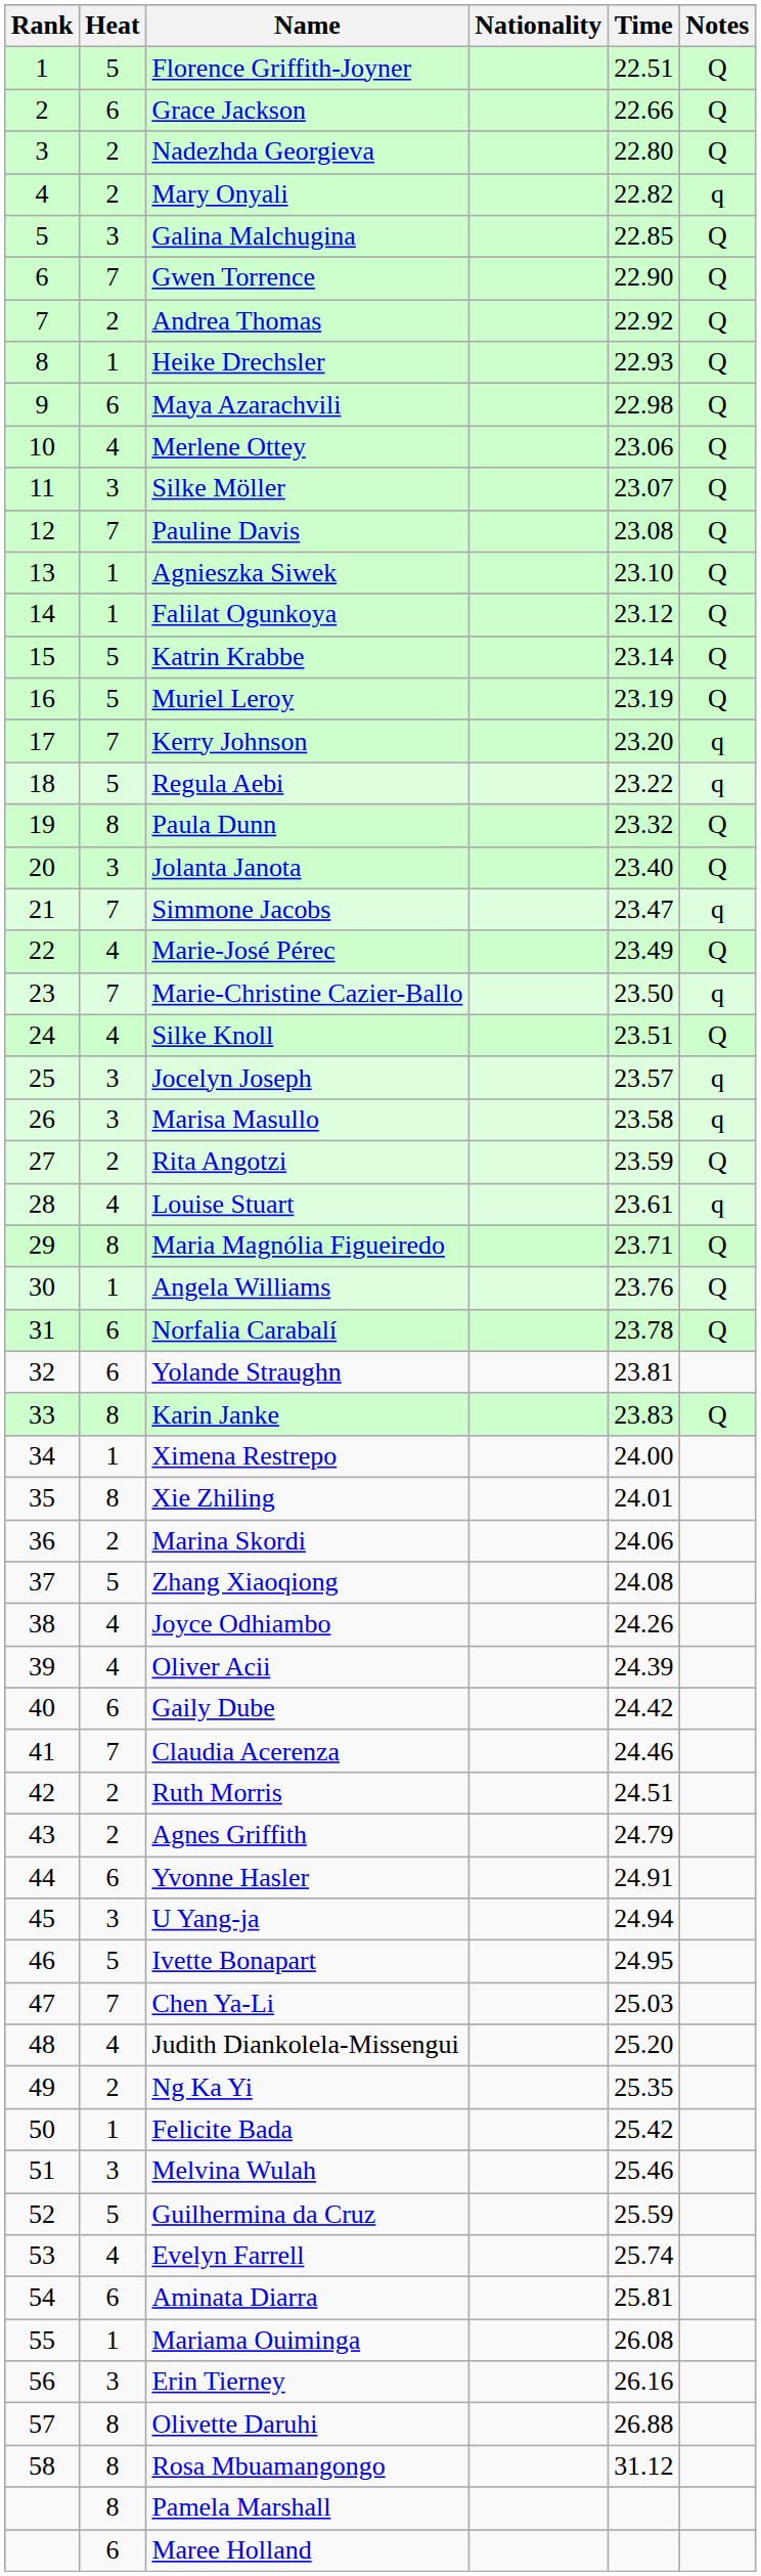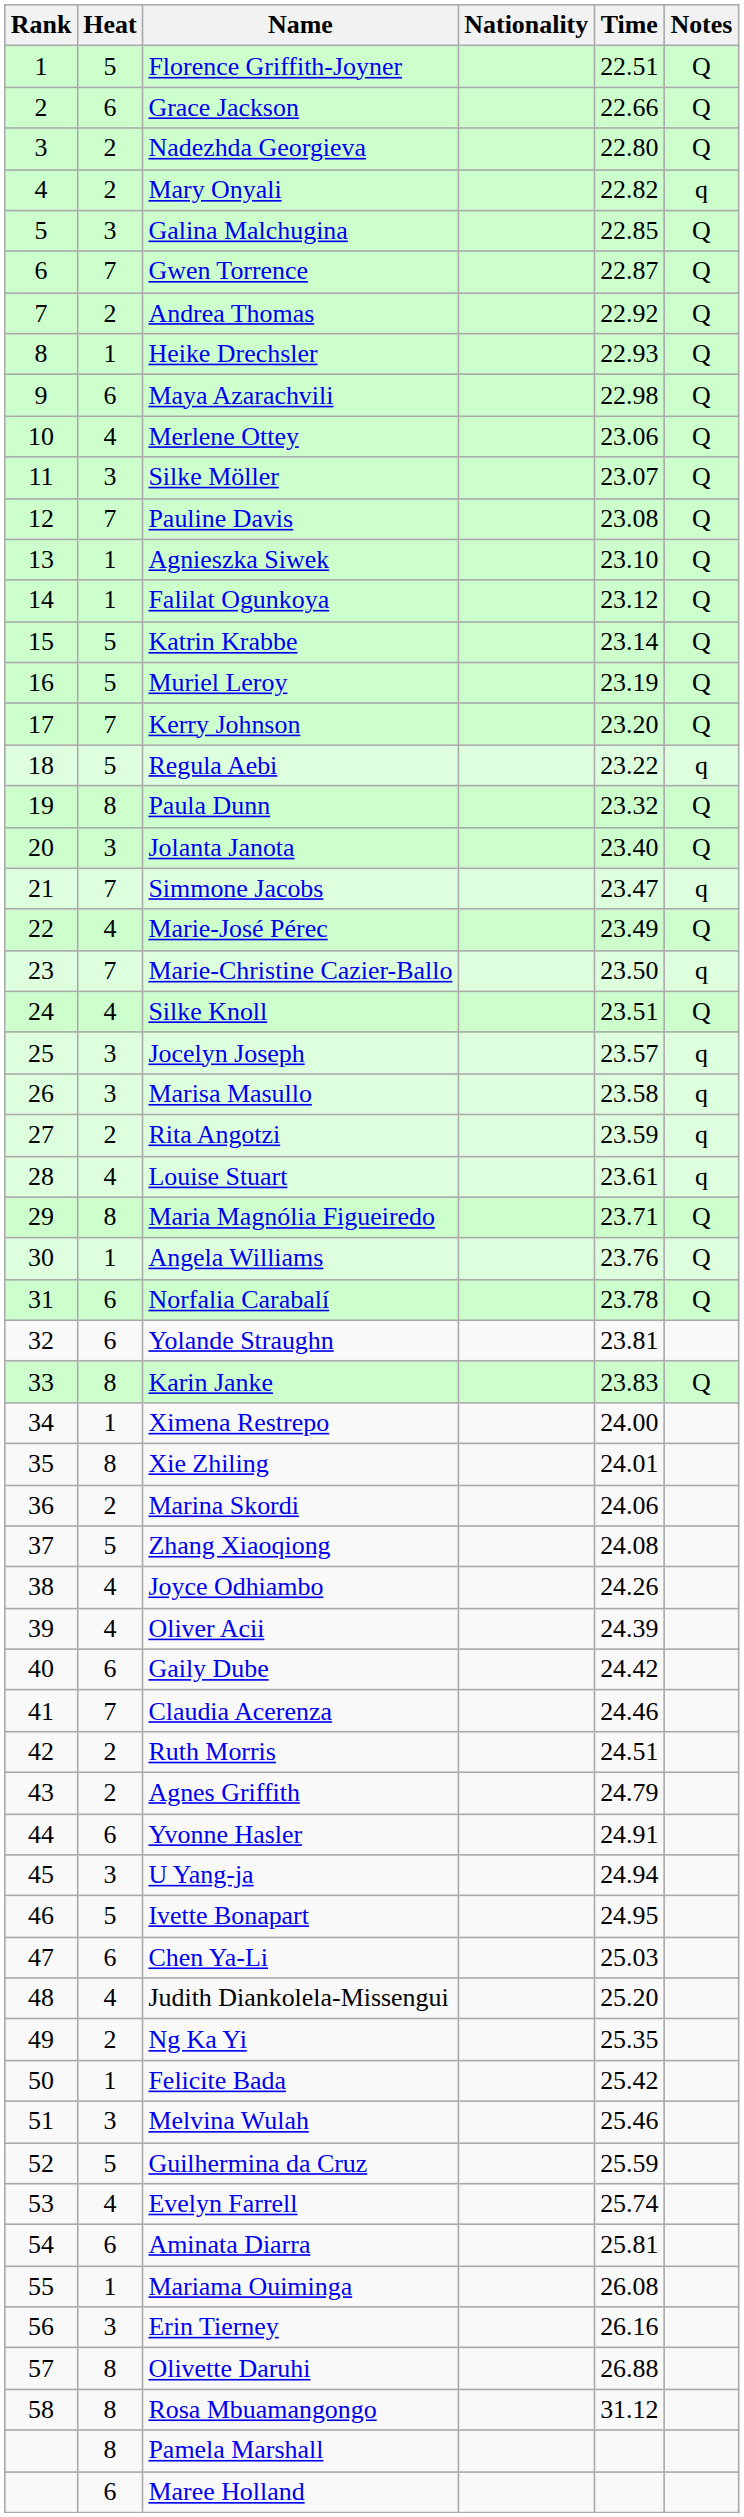Gwen Torrence | Time: 22.90 -> 22.87
Kerry Johnson | Notes: q -> Q
Rita Angotzi | Notes: Q -> q
Chen Ya-Li | Heat: 7 -> 6
